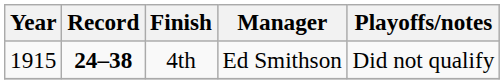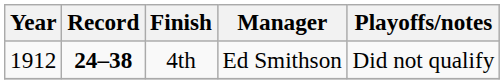4th | Year: 1915 -> 1912
